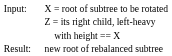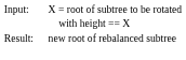- row: Z = its right child, left-heavy
